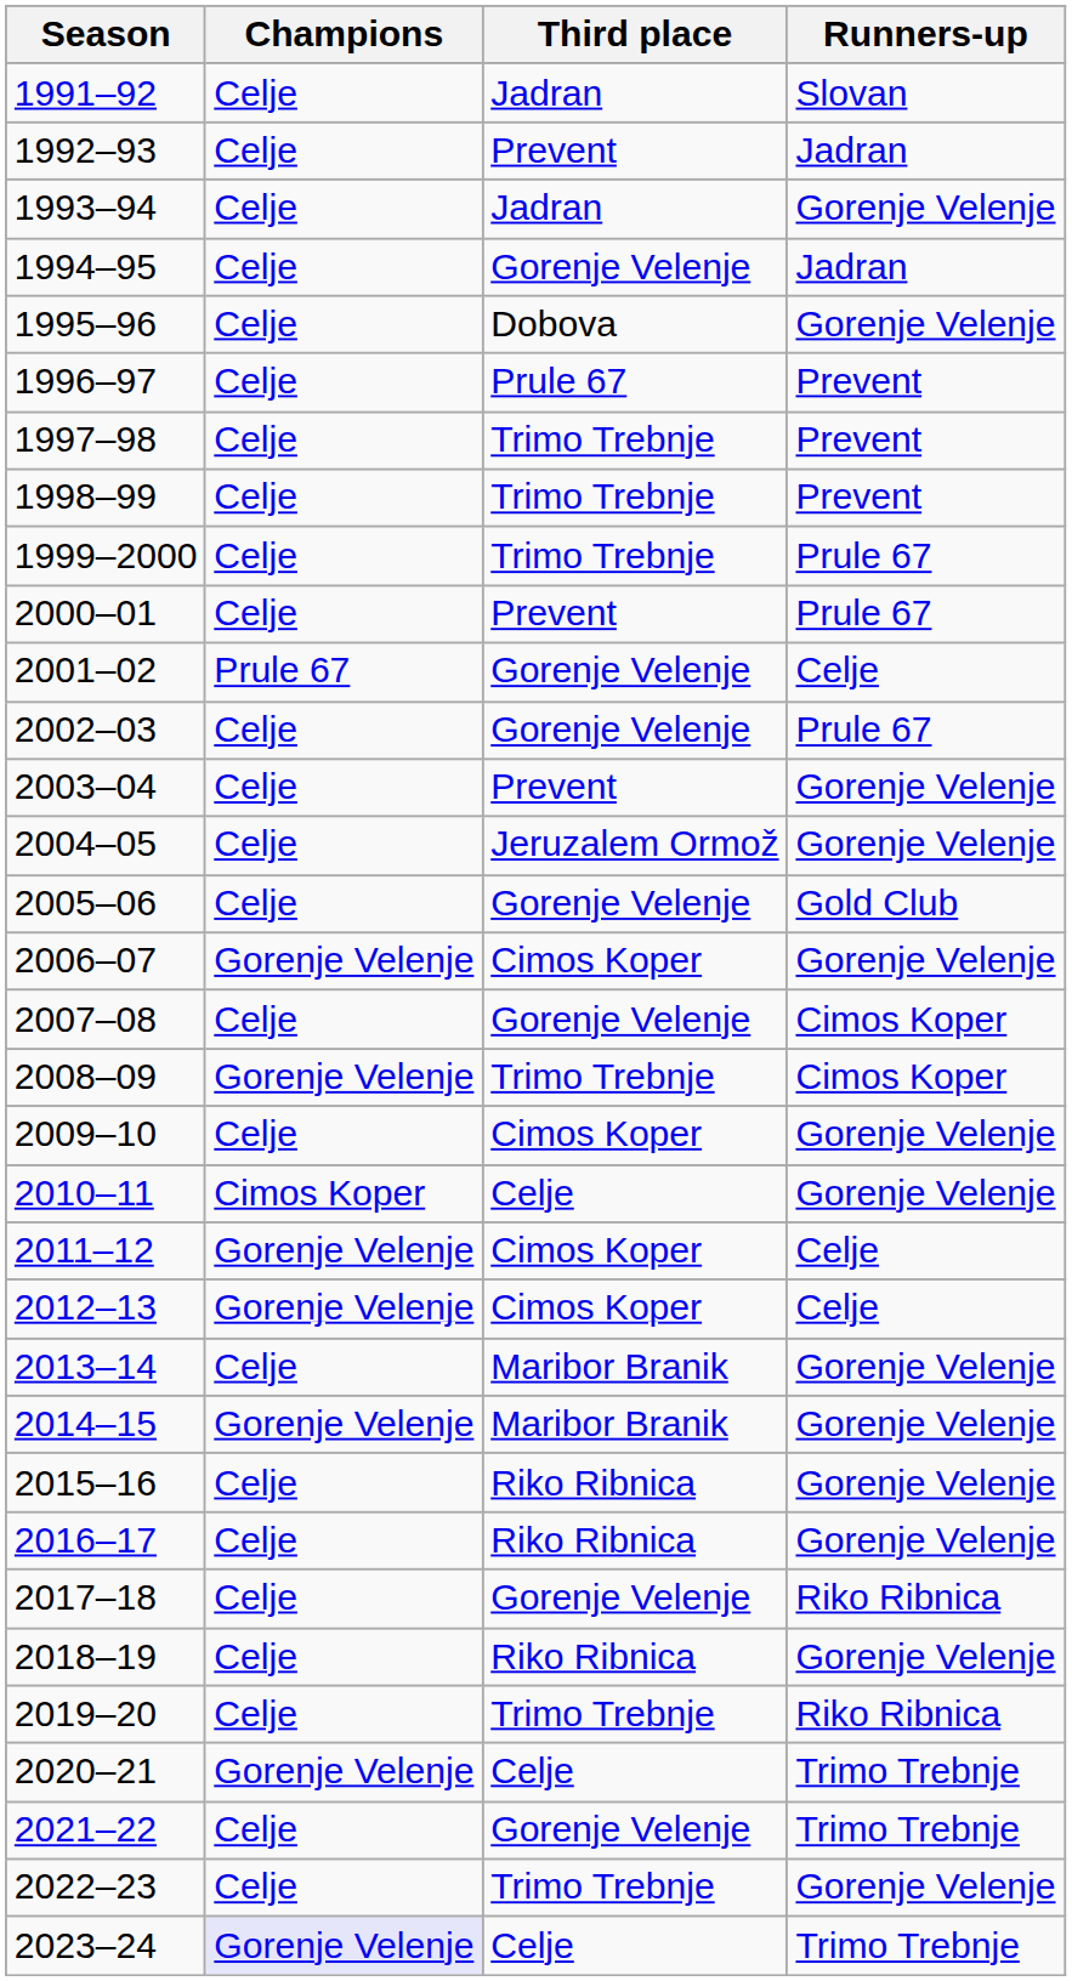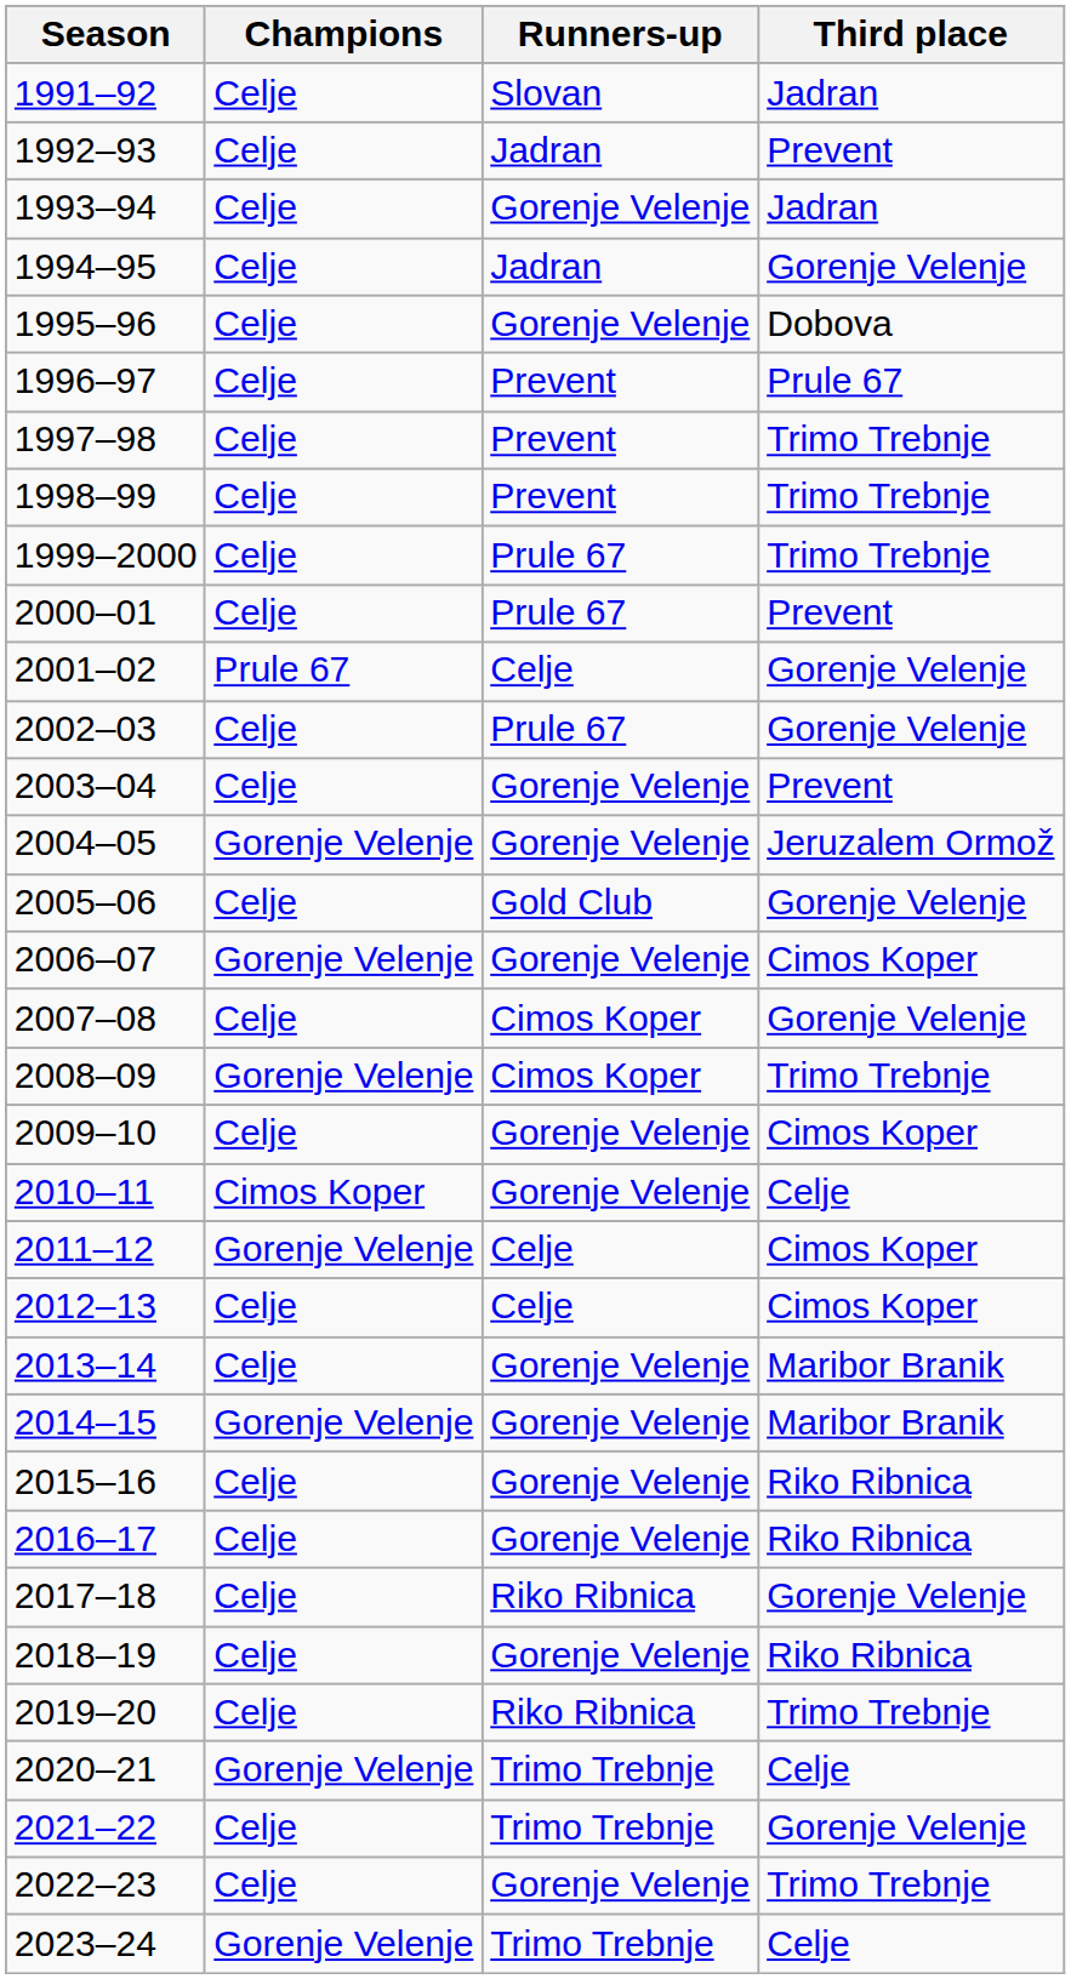columns swapped: Runners-up <-> Third place
2004–05 | Champions: Celje -> Gorenje Velenje
2012–13 | Champions: Gorenje Velenje -> Celje
2023–24 | Champions: lavender background -> no background
